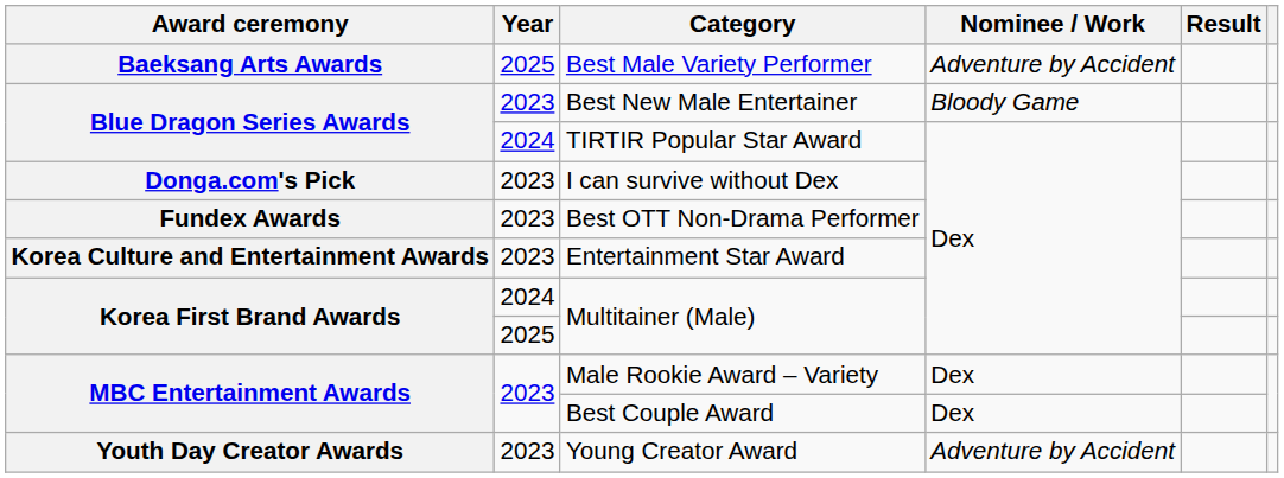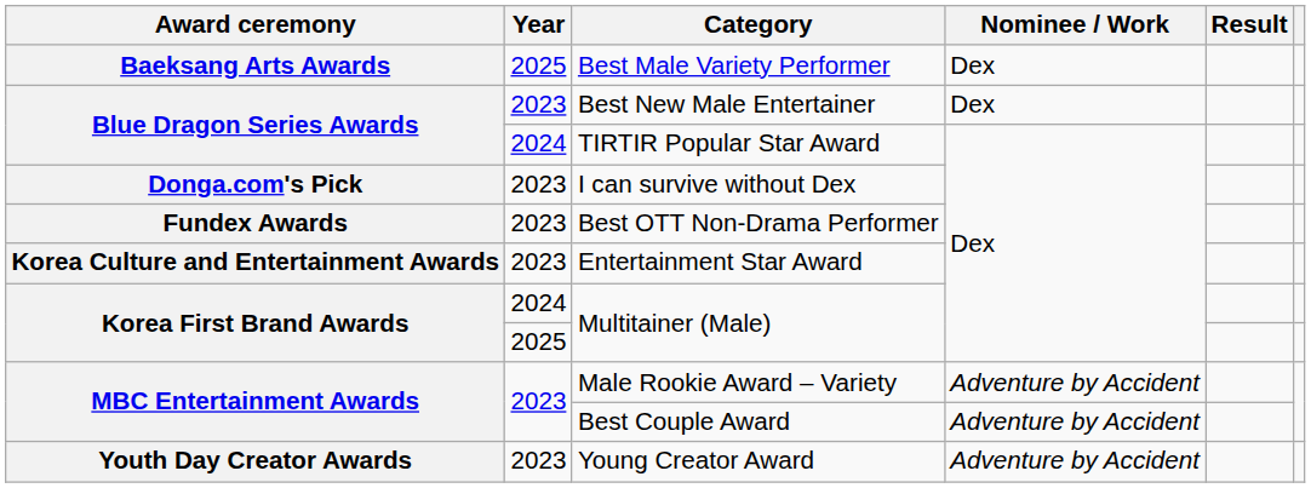Best Male Variety Performer | Nominee / Work: Adventure by Accident -> Dex
Best New Male Entertainer | Nominee / Work: Bloody Game -> Dex
Male Rookie Award – Variety | Nominee / Work: Dex -> Adventure by Accident
Best Couple Award | Nominee / Work: Dex -> Adventure by Accident
